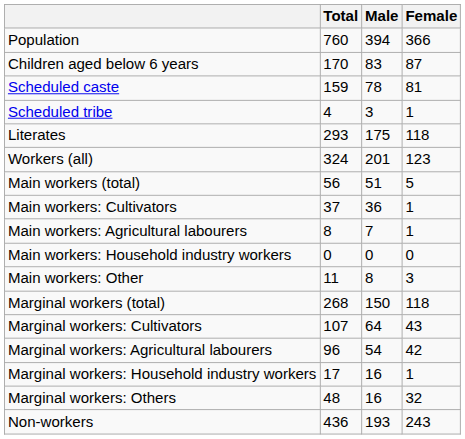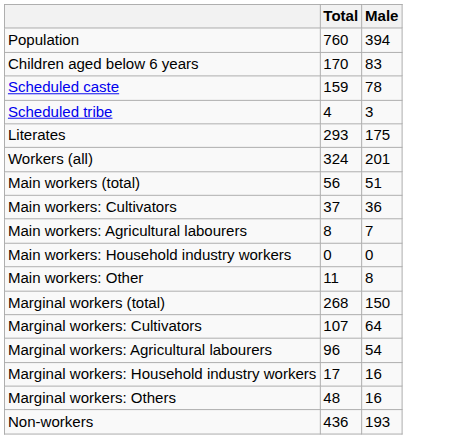- column: Female | 366 | 87 | 81 | 1 | 118 | 123 | 5 | 1 | 1 | 0 | 3 | 118 | 43 | 42 | 1 | 32 | 243
